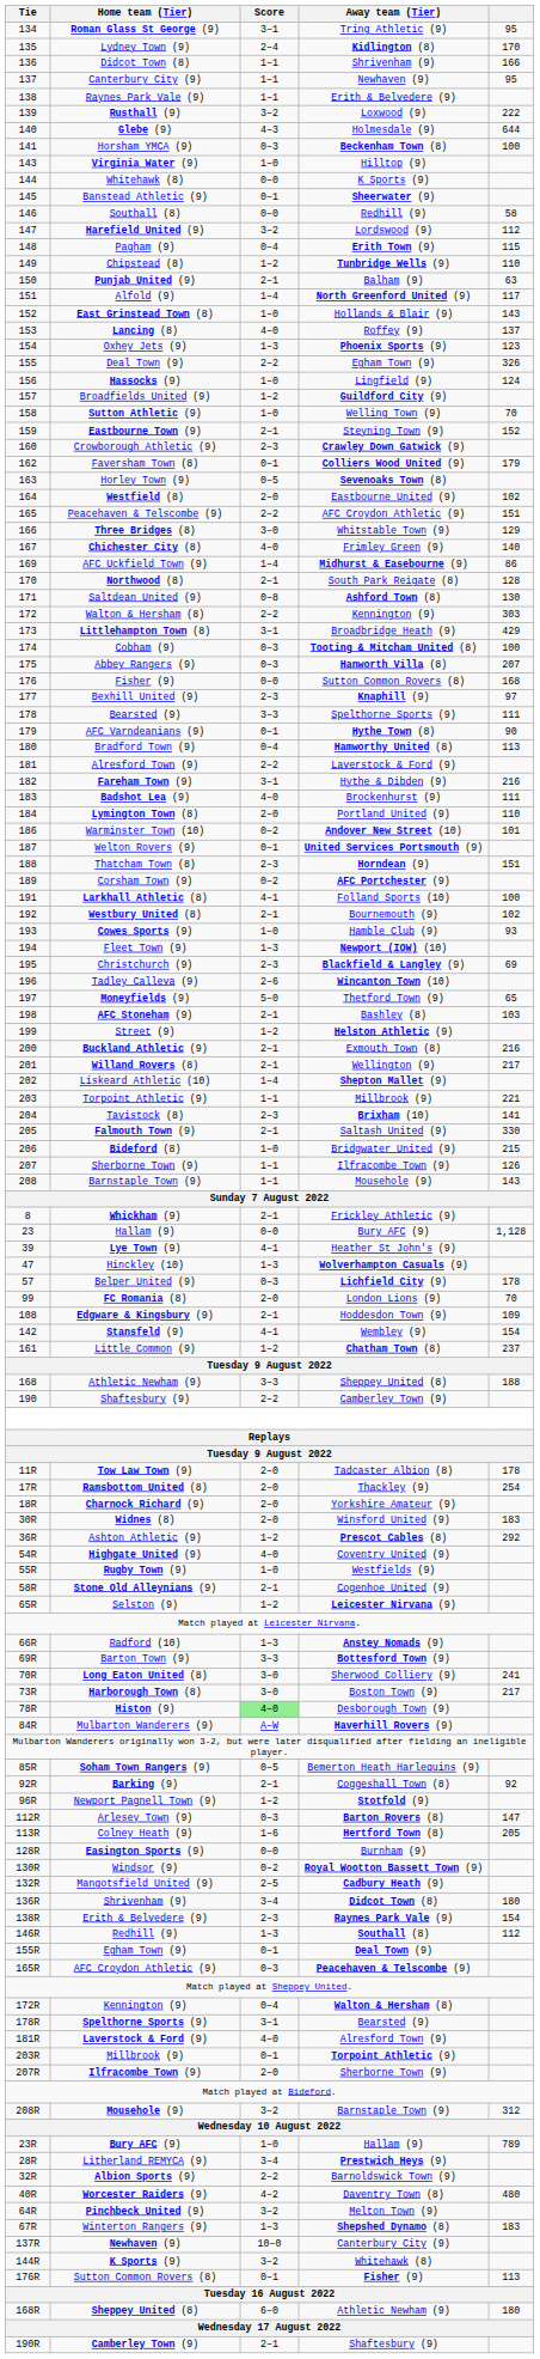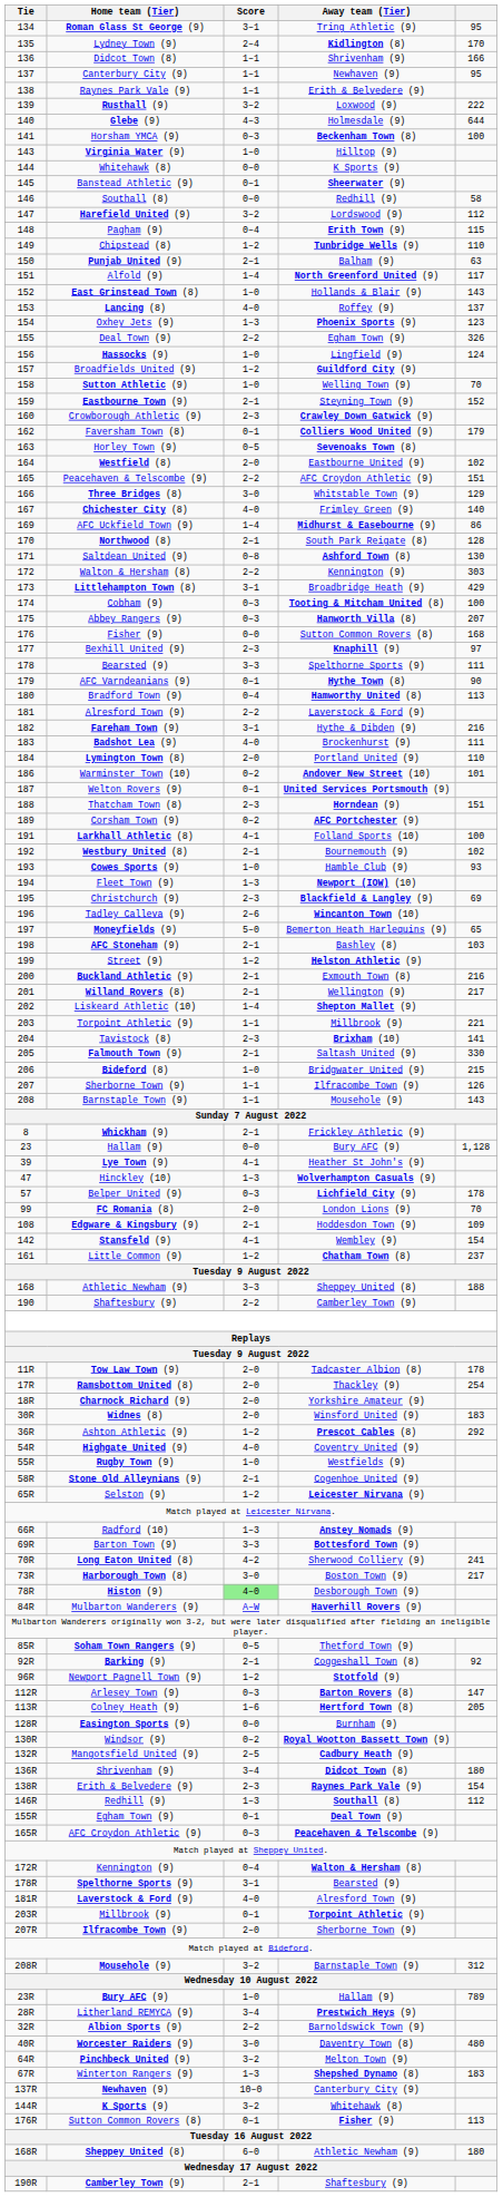Moneyfields (9) | Away team (Tier): Thetford Town (9) -> Bemerton Heath Harlequins (9)
Long Eaton United (8) | Score: 3–0 -> 4–2
Soham Town Rangers (9) | Away team (Tier): Bemerton Heath Harlequins (9) -> Thetford Town (9)
Worcester Raiders (9) | Score: 4–2 -> 3–0
